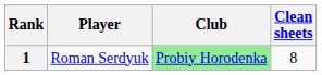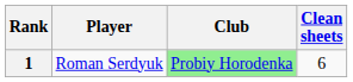1 | Clean sheets: 8 -> 6
